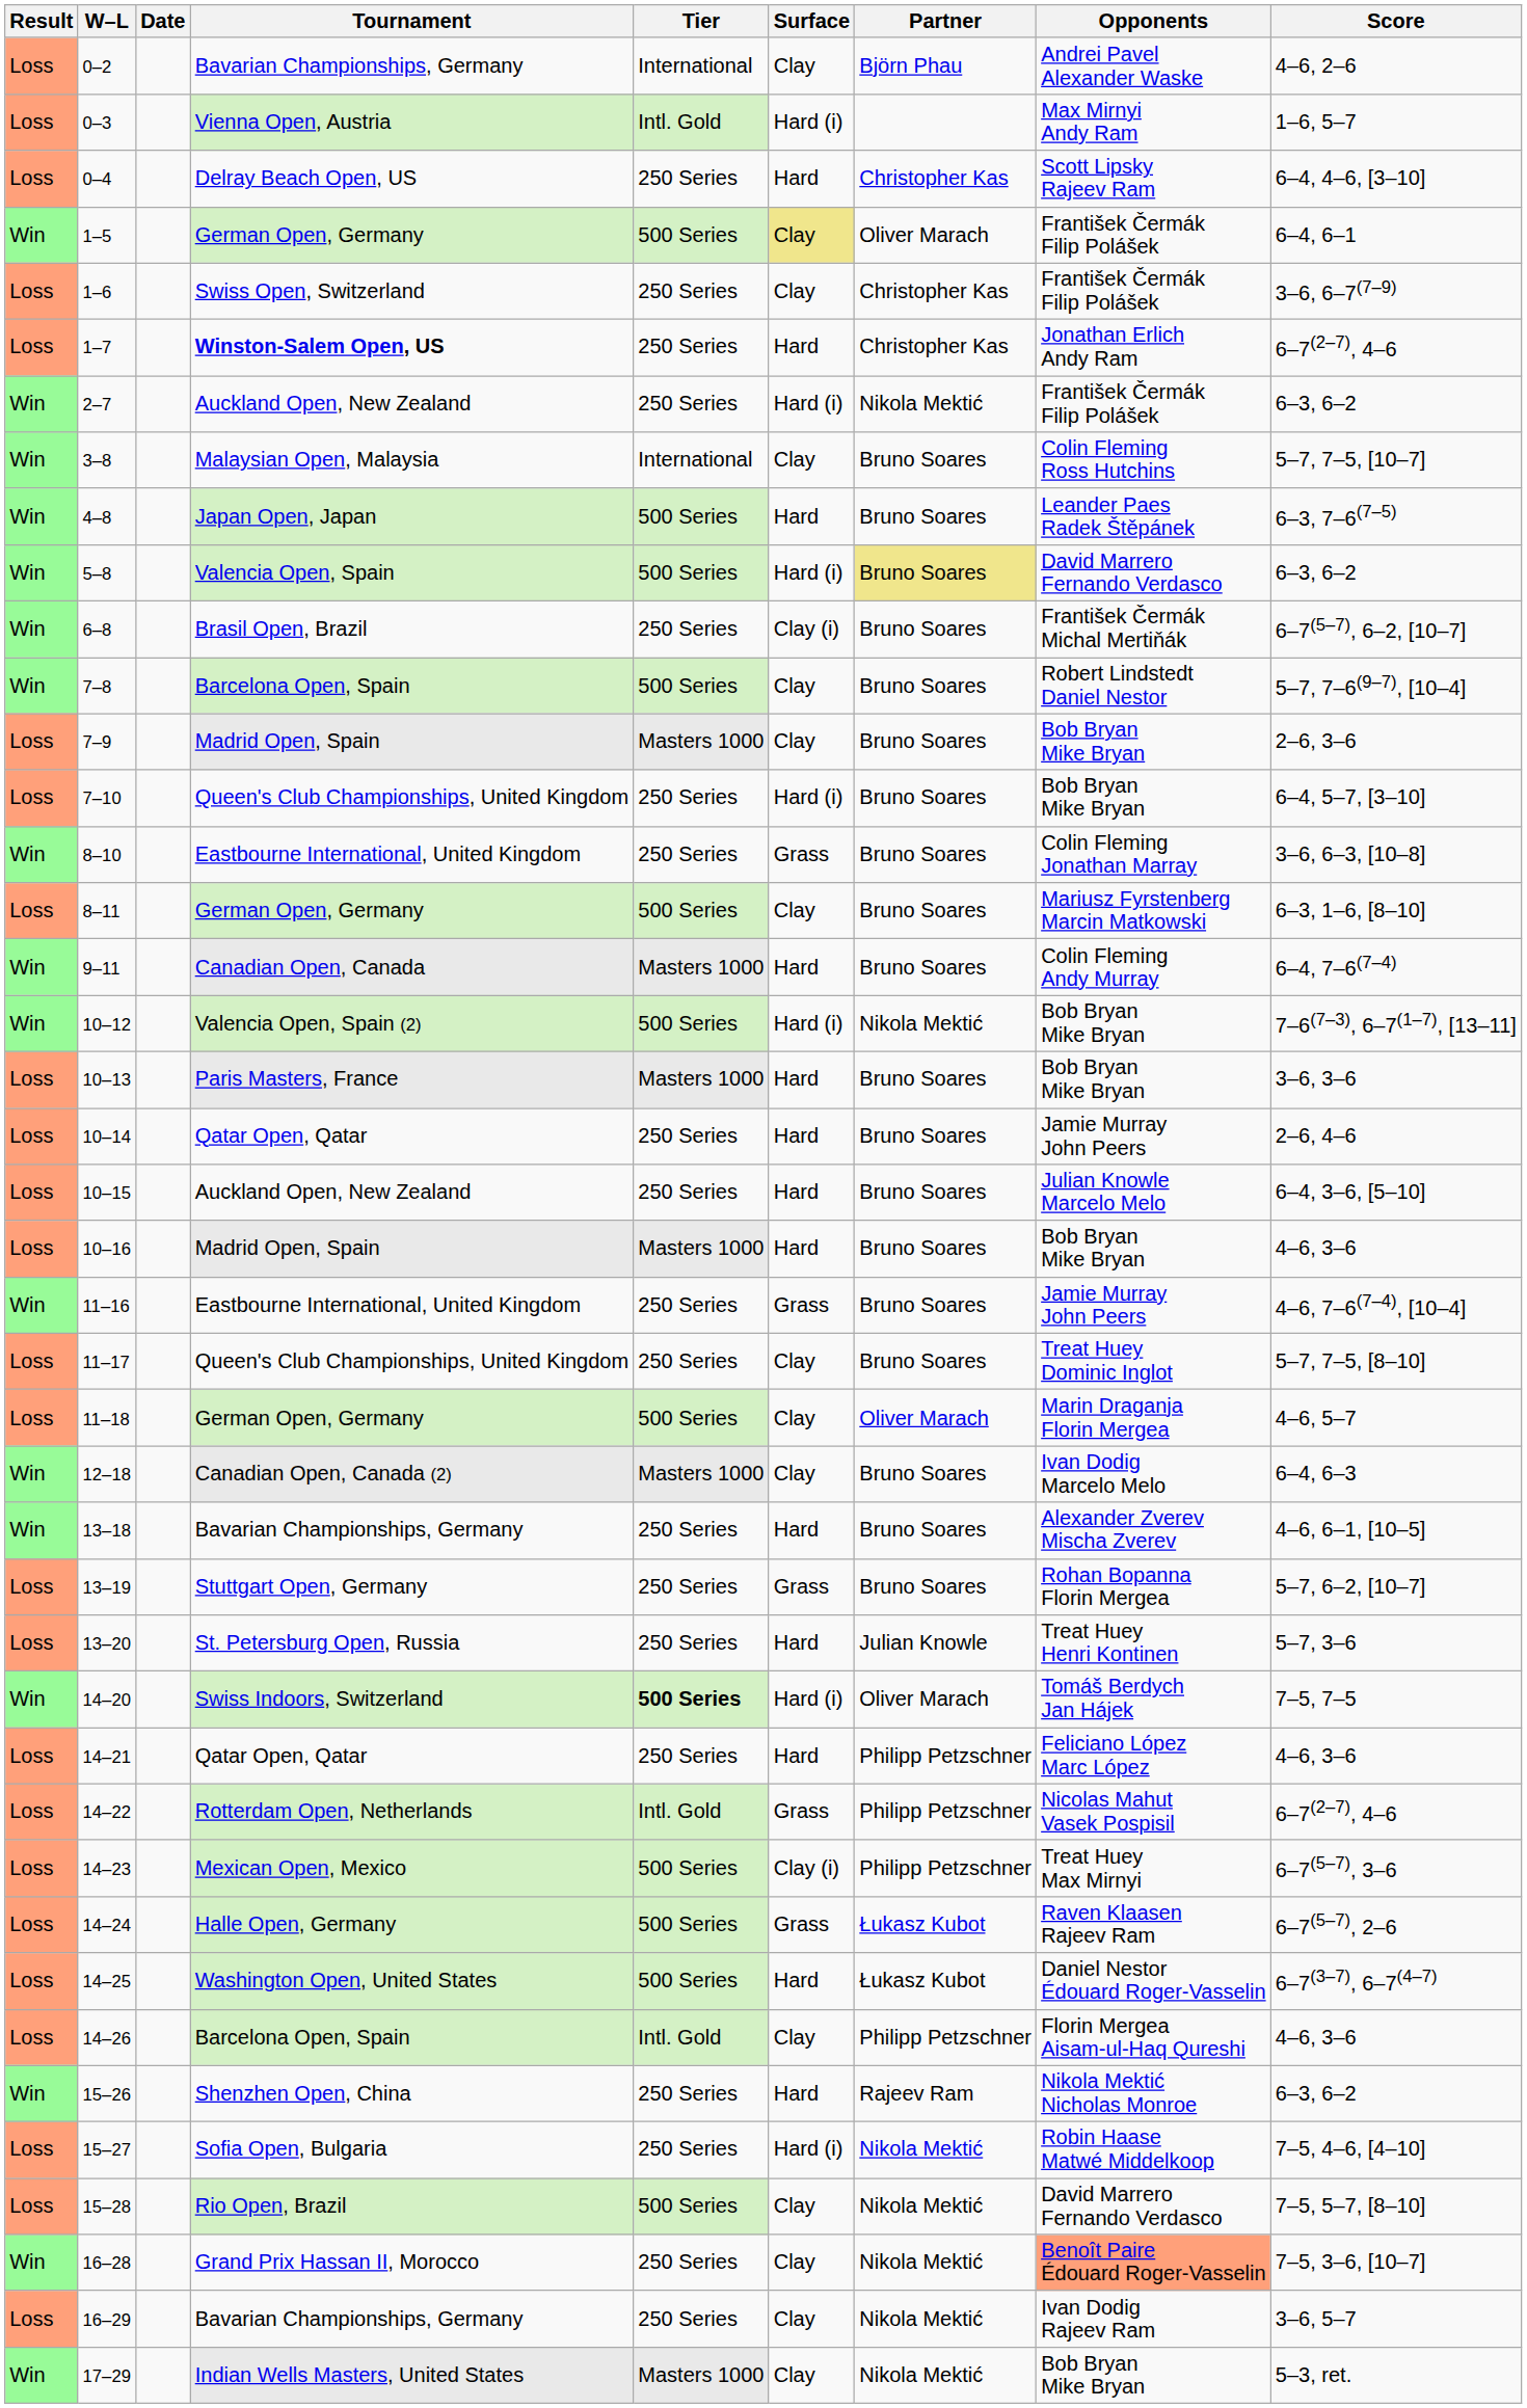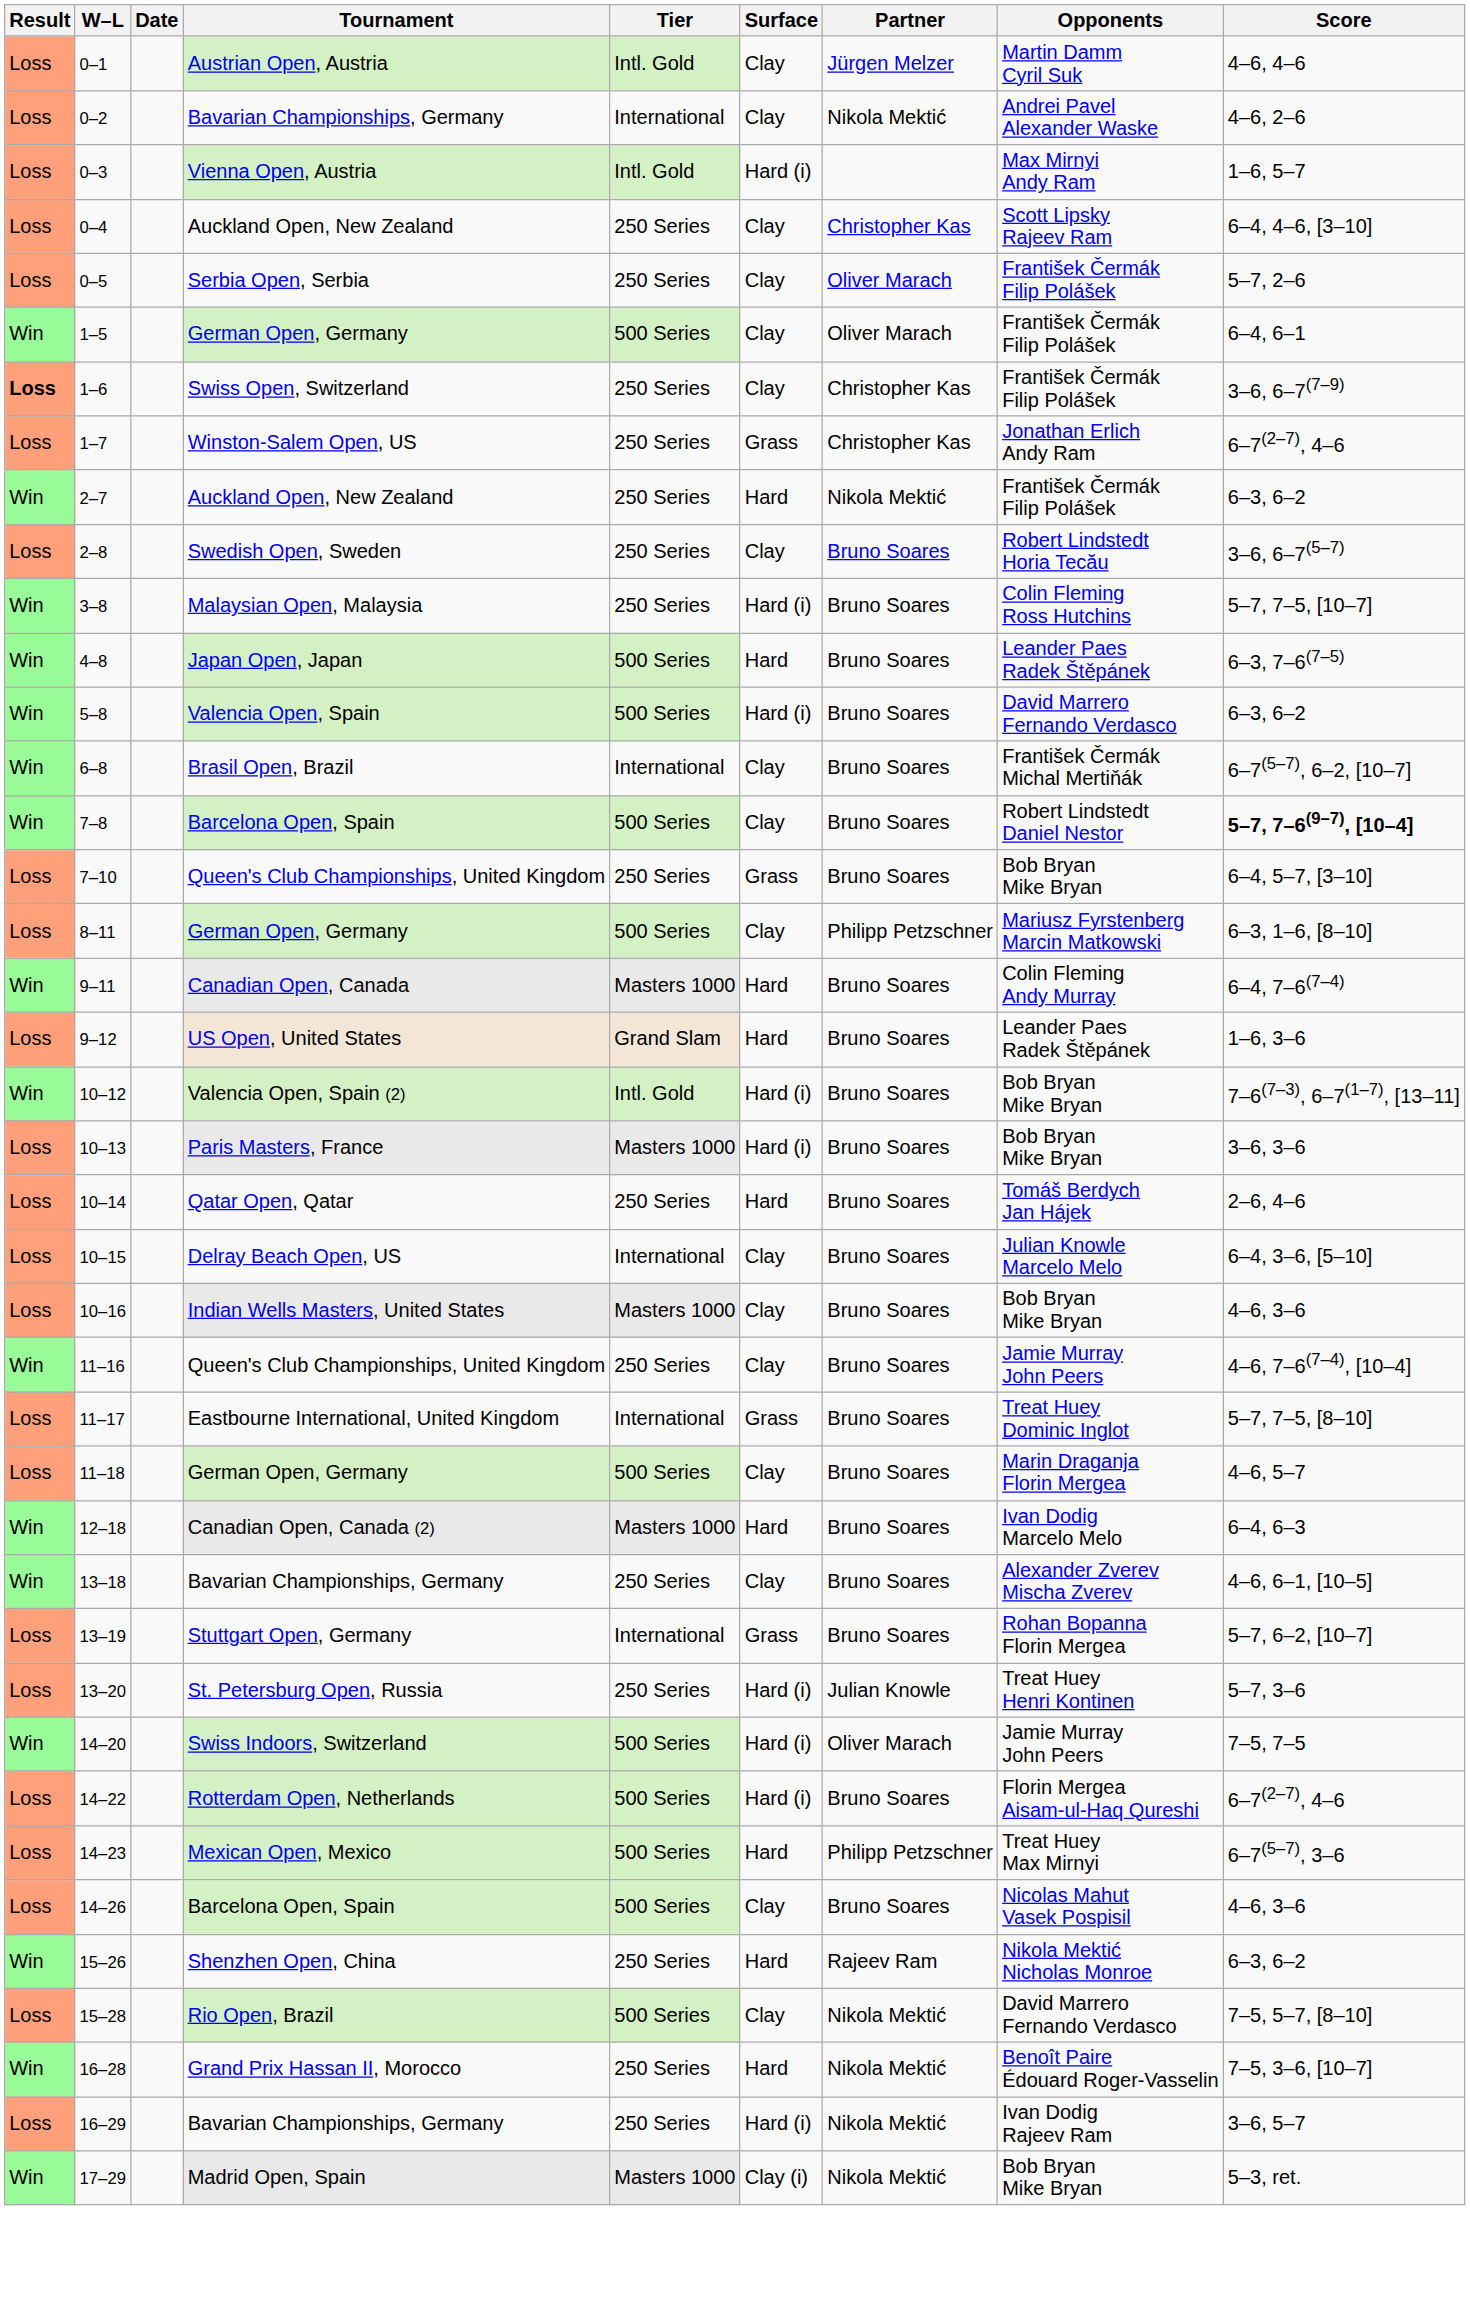+ row: Loss | 0–1 | Austrian Open, Austria | Intl. Gold | Clay | Jürgen Melzer | Martin Damm Cyril Suk | 4–6, 4–6
0–2 | Partner: Björn Phau -> Nikola Mektić
0–4 | Tournament: Delray Beach Open, US -> Auckland Open, New Zealand
0–4 | Surface: Hard -> Clay
+ row: Loss | 0–5 | Serbia Open, Serbia | 250 Series | Clay | Oliver Marach | František Čermák Filip Polášek | 5–7, 2–6
1–5 | Surface: khaki background -> no background
1–6 | Result: normal -> bold
1–7 | Tournament: bold -> normal
1–7 | Surface: Hard -> Grass
2–7 | Surface: Hard (i) -> Hard
+ row: Loss | 2–8 | Swedish Open, Sweden | 250 Series | Clay | Bruno Soares | Robert Lindstedt Horia Tecău | 3–6, 6–7(5–7)
3–8 | Tier: International -> 250 Series
3–8 | Surface: Clay -> Hard (i)
5–8 | Partner: khaki background -> no background
6–8 | Tier: 250 Series -> International
6–8 | Surface: Clay (i) -> Clay
7–8 | Score: normal -> bold
- row: Loss | 7–9 | Madrid Open, Spain | Masters 1000 | Clay | Bruno Soares | Bob Bryan Mike Bryan | 2–6, 3–6
7–10 | Surface: Hard (i) -> Grass
- row: Win | 8–10 | Eastbourne International, United Kingdom | 250 Series | Grass | Bruno Soares | Colin Fleming Jonathan Marray | 3–6, 6–3, [10–8]
8–11 | Partner: Bruno Soares -> Philipp Petzschner
+ row: Loss | 9–12 | US Open, United States | Grand Slam | Hard | Bruno Soares | Leander Paes Radek Štěpánek | 1–6, 3–6
10–12 | Tier: 500 Series -> Intl. Gold
10–12 | Partner: Nikola Mektić -> Bruno Soares
10–13 | Surface: Hard -> Hard (i)
10–14 | Opponents: Jamie Murray John Peers -> Tomáš Berdych Jan Hájek
10–15 | Tournament: Auckland Open, New Zealand -> Delray Beach Open, US
10–15 | Tier: 250 Series -> International
10–15 | Surface: Hard -> Clay
10–16 | Tournament: Madrid Open, Spain -> Indian Wells Masters, United States
10–16 | Surface: Hard -> Clay
11–16 | Tournament: Eastbourne International, United Kingdom -> Queen's Club Championships, United Kingdom
11–16 | Surface: Grass -> Clay
11–17 | Tournament: Queen's Club Championships, United Kingdom -> Eastbourne International, United Kingdom
11–17 | Tier: 250 Series -> International
11–17 | Surface: Clay -> Grass
11–18 | Partner: Oliver Marach -> Bruno Soares
12–18 | Surface: Clay -> Hard
13–18 | Surface: Hard -> Clay
13–19 | Tier: 250 Series -> International
13–20 | Surface: Hard -> Hard (i)
14–20 | Tier: bold -> normal
14–20 | Opponents: Tomáš Berdych Jan Hájek -> Jamie Murray John Peers
- row: Loss | 14–21 | Qatar Open, Qatar | 250 Series | Hard | Philipp Petzschner | Feliciano López Marc López | 4–6, 3–6
14–22 | Tier: Intl. Gold -> 500 Series
14–22 | Surface: Grass -> Hard (i)
14–22 | Partner: Philipp Petzschner -> Bruno Soares
14–22 | Opponents: Nicolas Mahut Vasek Pospisil -> Florin Mergea Aisam-ul-Haq Qureshi
14–23 | Surface: Clay (i) -> Hard
- row: Loss | 14–24 | Halle Open, Germany | 500 Series | Grass | Łukasz Kubot | Raven Klaasen Rajeev Ram | 6–7(5–7), 2–6
- row: Loss | 14–25 | Washington Open, United States | 500 Series | Hard | Łukasz Kubot | Daniel Nestor Édouard Roger-Vasselin | 6–7(3–7), 6–7(4–7)
14–26 | Tier: Intl. Gold -> 500 Series
14–26 | Partner: Philipp Petzschner -> Bruno Soares
14–26 | Opponents: Florin Mergea Aisam-ul-Haq Qureshi -> Nicolas Mahut Vasek Pospisil
- row: Loss | 15–27 | Sofia Open, Bulgaria | 250 Series | Hard (i) | Nikola Mektić | Robin Haase Matwé Middelkoop | 7–5, 4–6, [4–10]
16–28 | Surface: Clay -> Hard
16–28 | Opponents: lightsalmon background -> no background
16–29 | Surface: Clay -> Hard (i)
17–29 | Tournament: Indian Wells Masters, United States -> Madrid Open, Spain
17–29 | Surface: Clay -> Clay (i)
